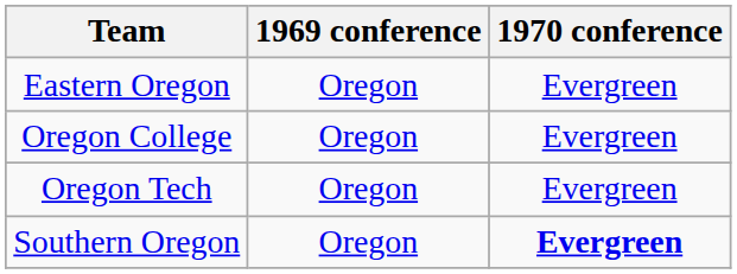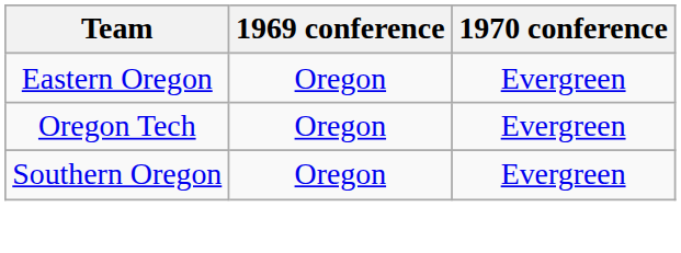- row: Oregon College | Oregon | Evergreen
Southern Oregon | 1970 conference: bold -> normal
